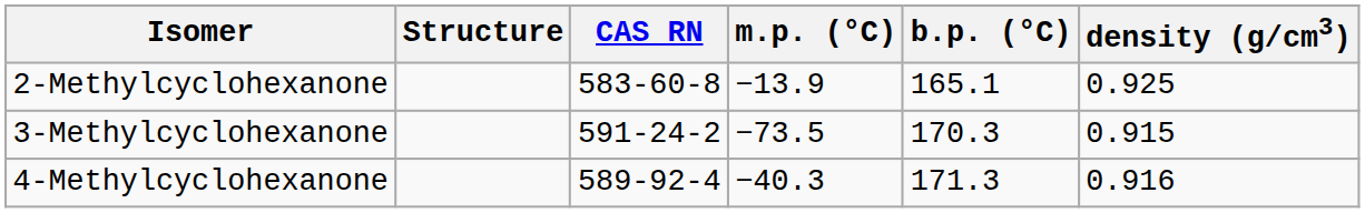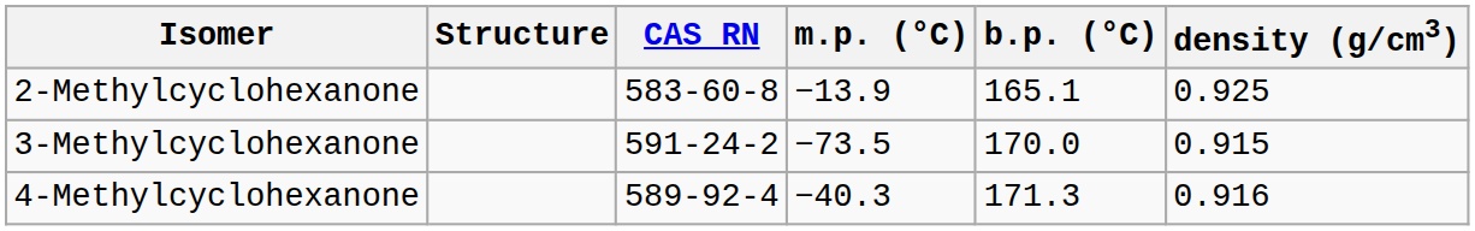3-Methylcyclohexanone | b.p. (°C): 170.3 -> 170.0
